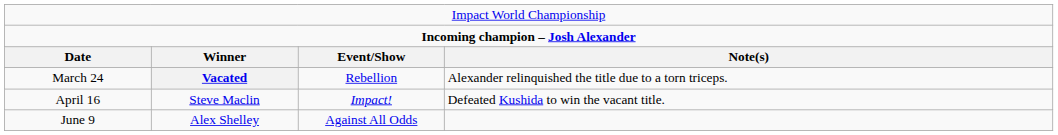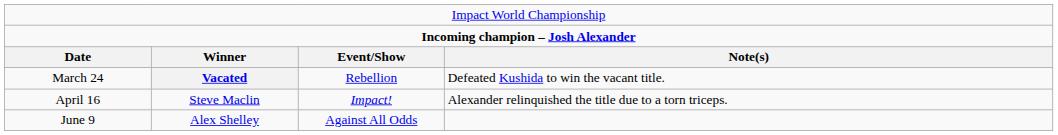March 24 | column 4: Alexander relinquished the title due to a torn triceps. -> Defeated Kushida to win the vacant title.
April 16 | column 4: Defeated Kushida to win the vacant title. -> Alexander relinquished the title due to a torn triceps.
